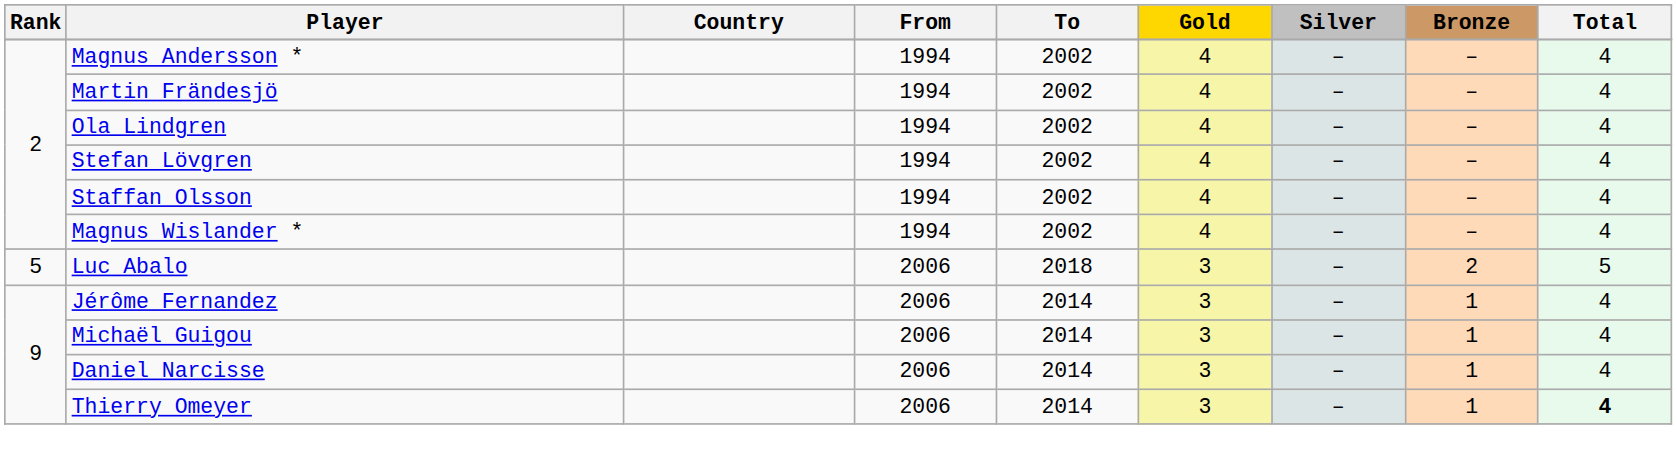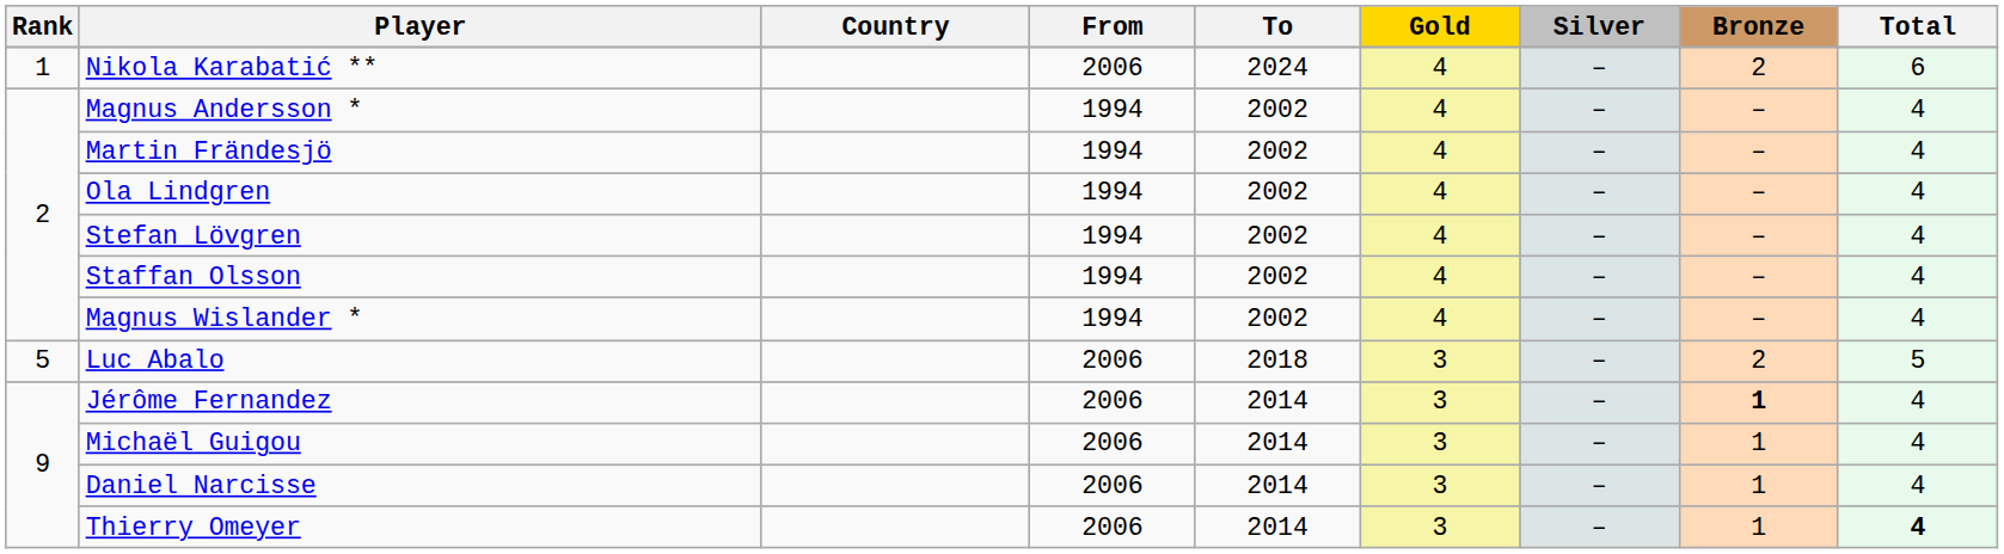+ row: 1 | Nikola Karabatić ** | 2006 | 2024 | 4 | – | 2 | 6
Jérôme Fernandez | Bronze: normal -> bold
